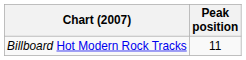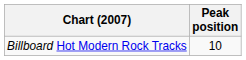Billboard Hot Modern Rock Tracks | Peak position: 11 -> 10
